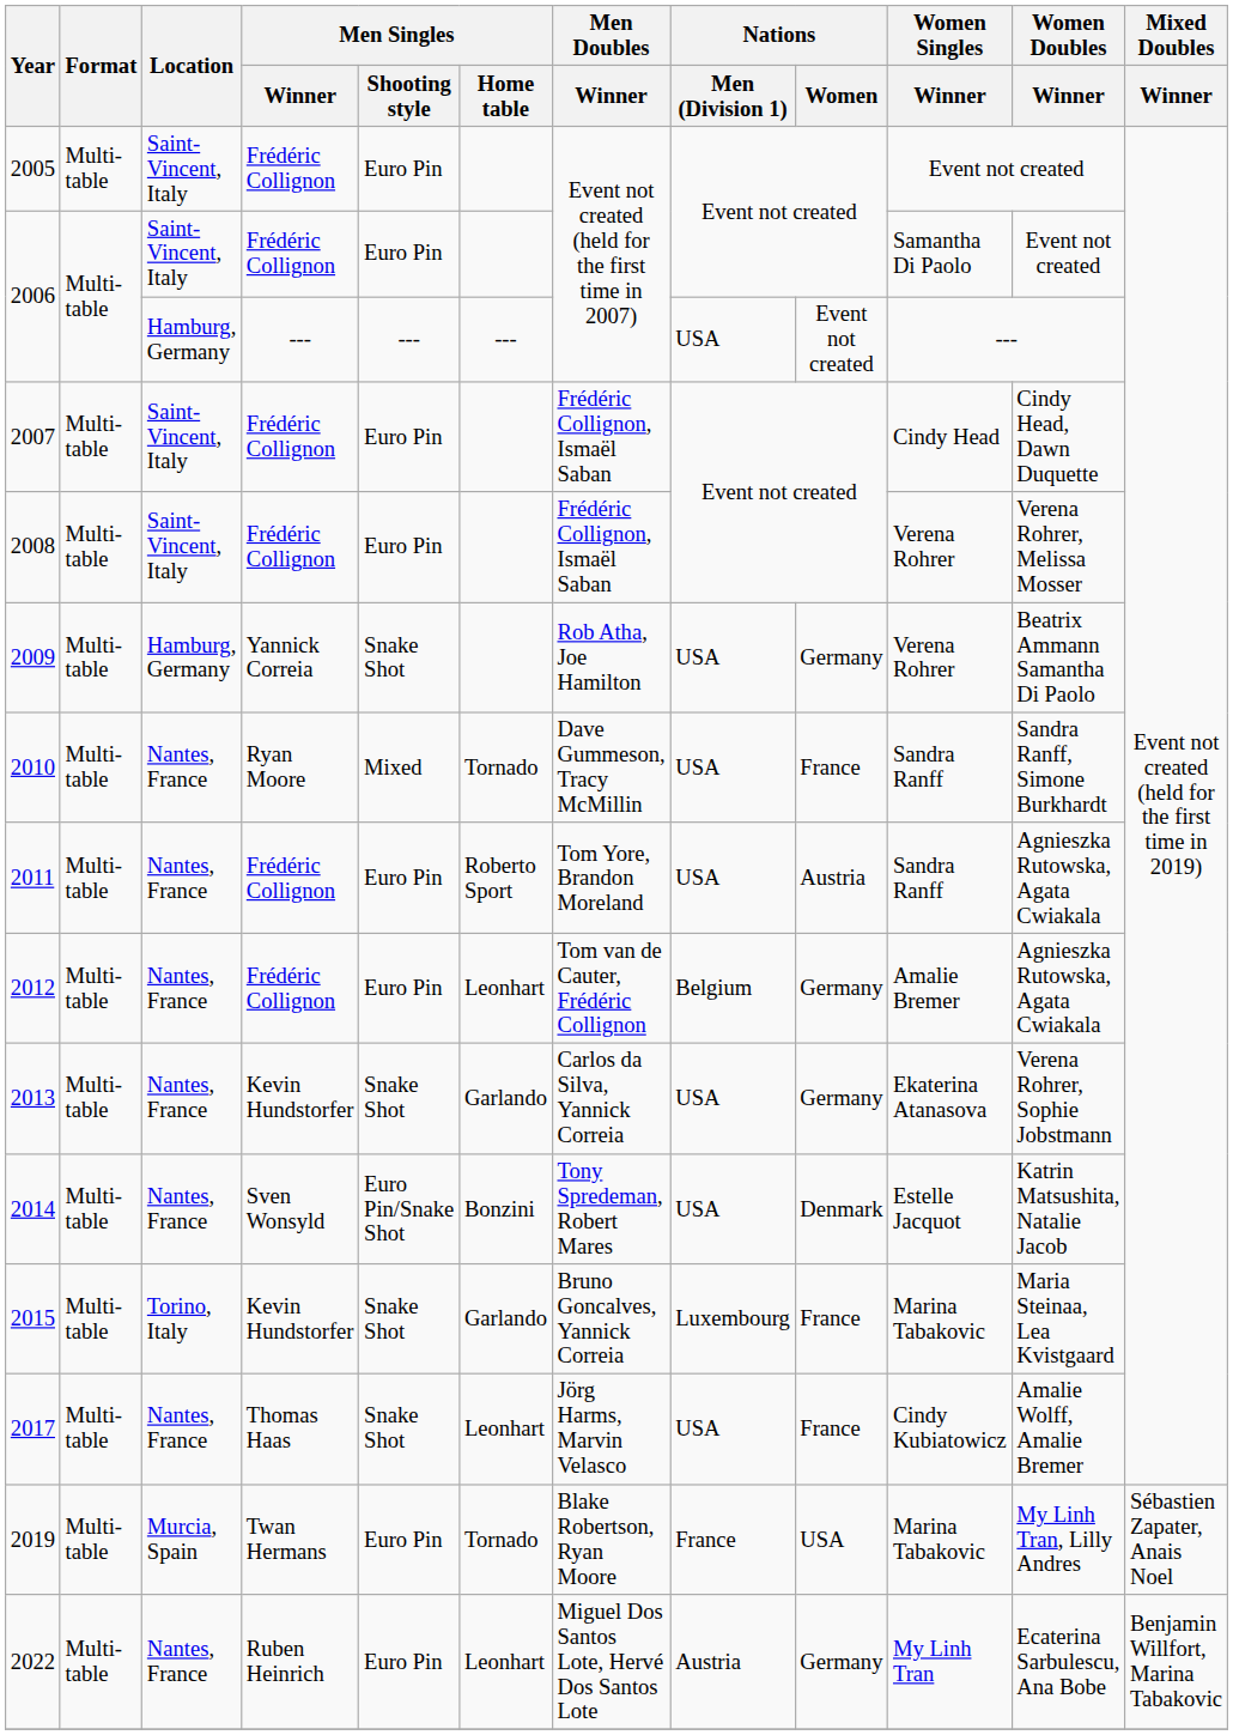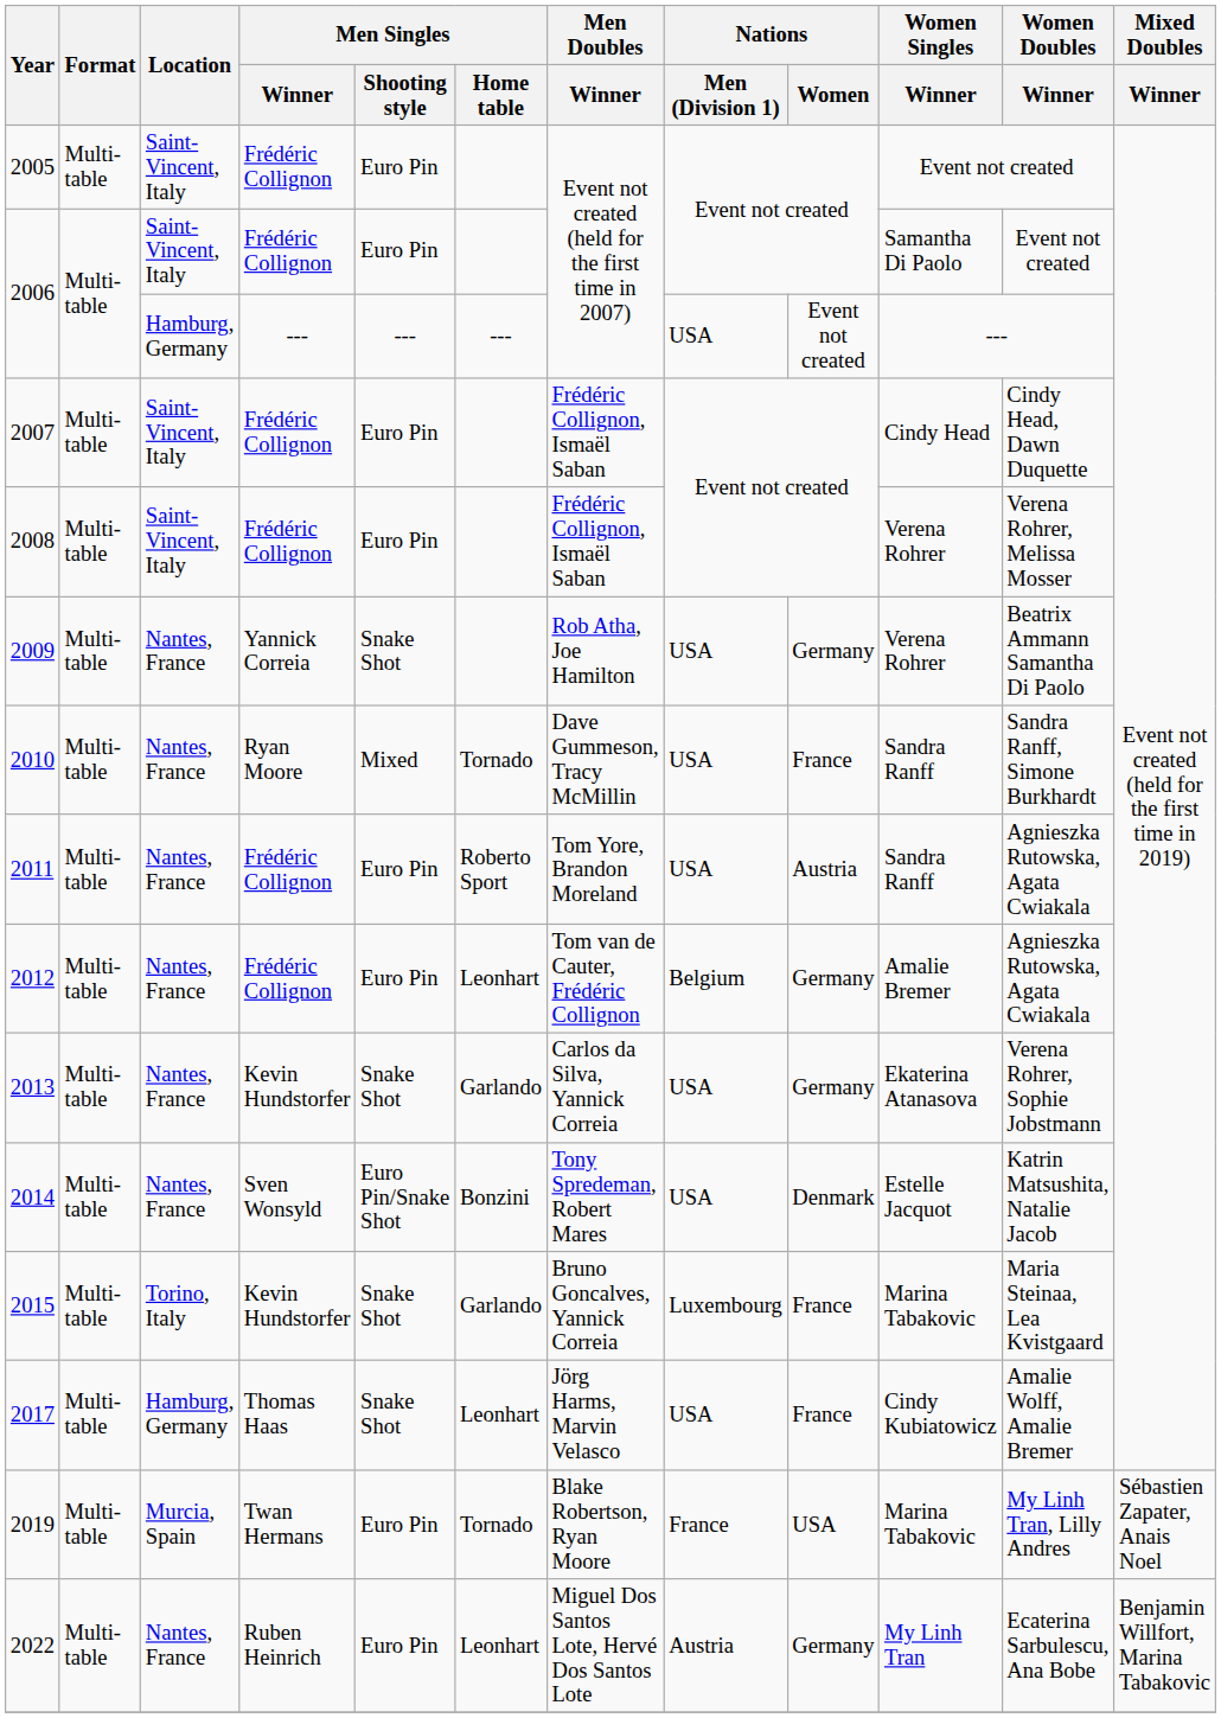2009 | Location: Hamburg, Germany -> Nantes, France
2017 | Location: Nantes, France -> Hamburg, Germany
